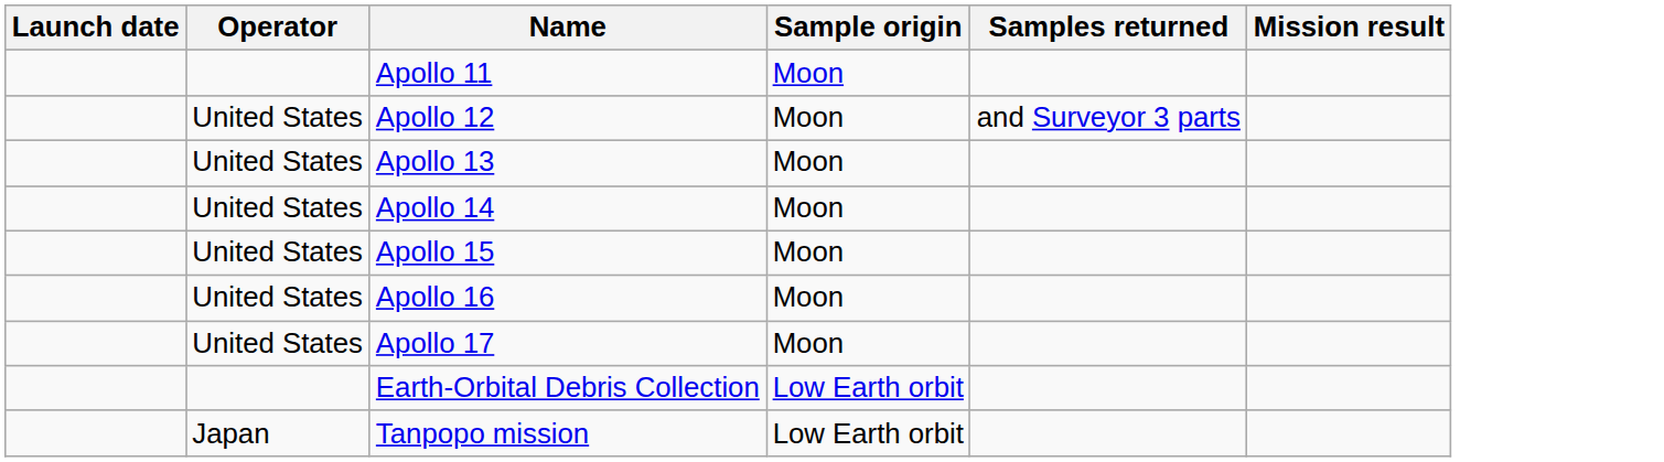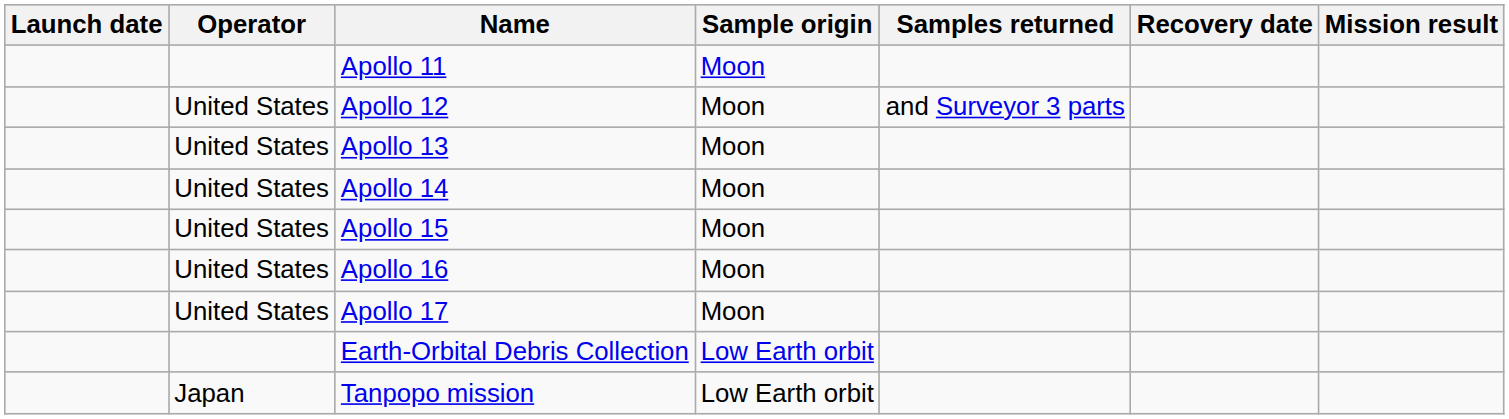+ column: Recovery date
